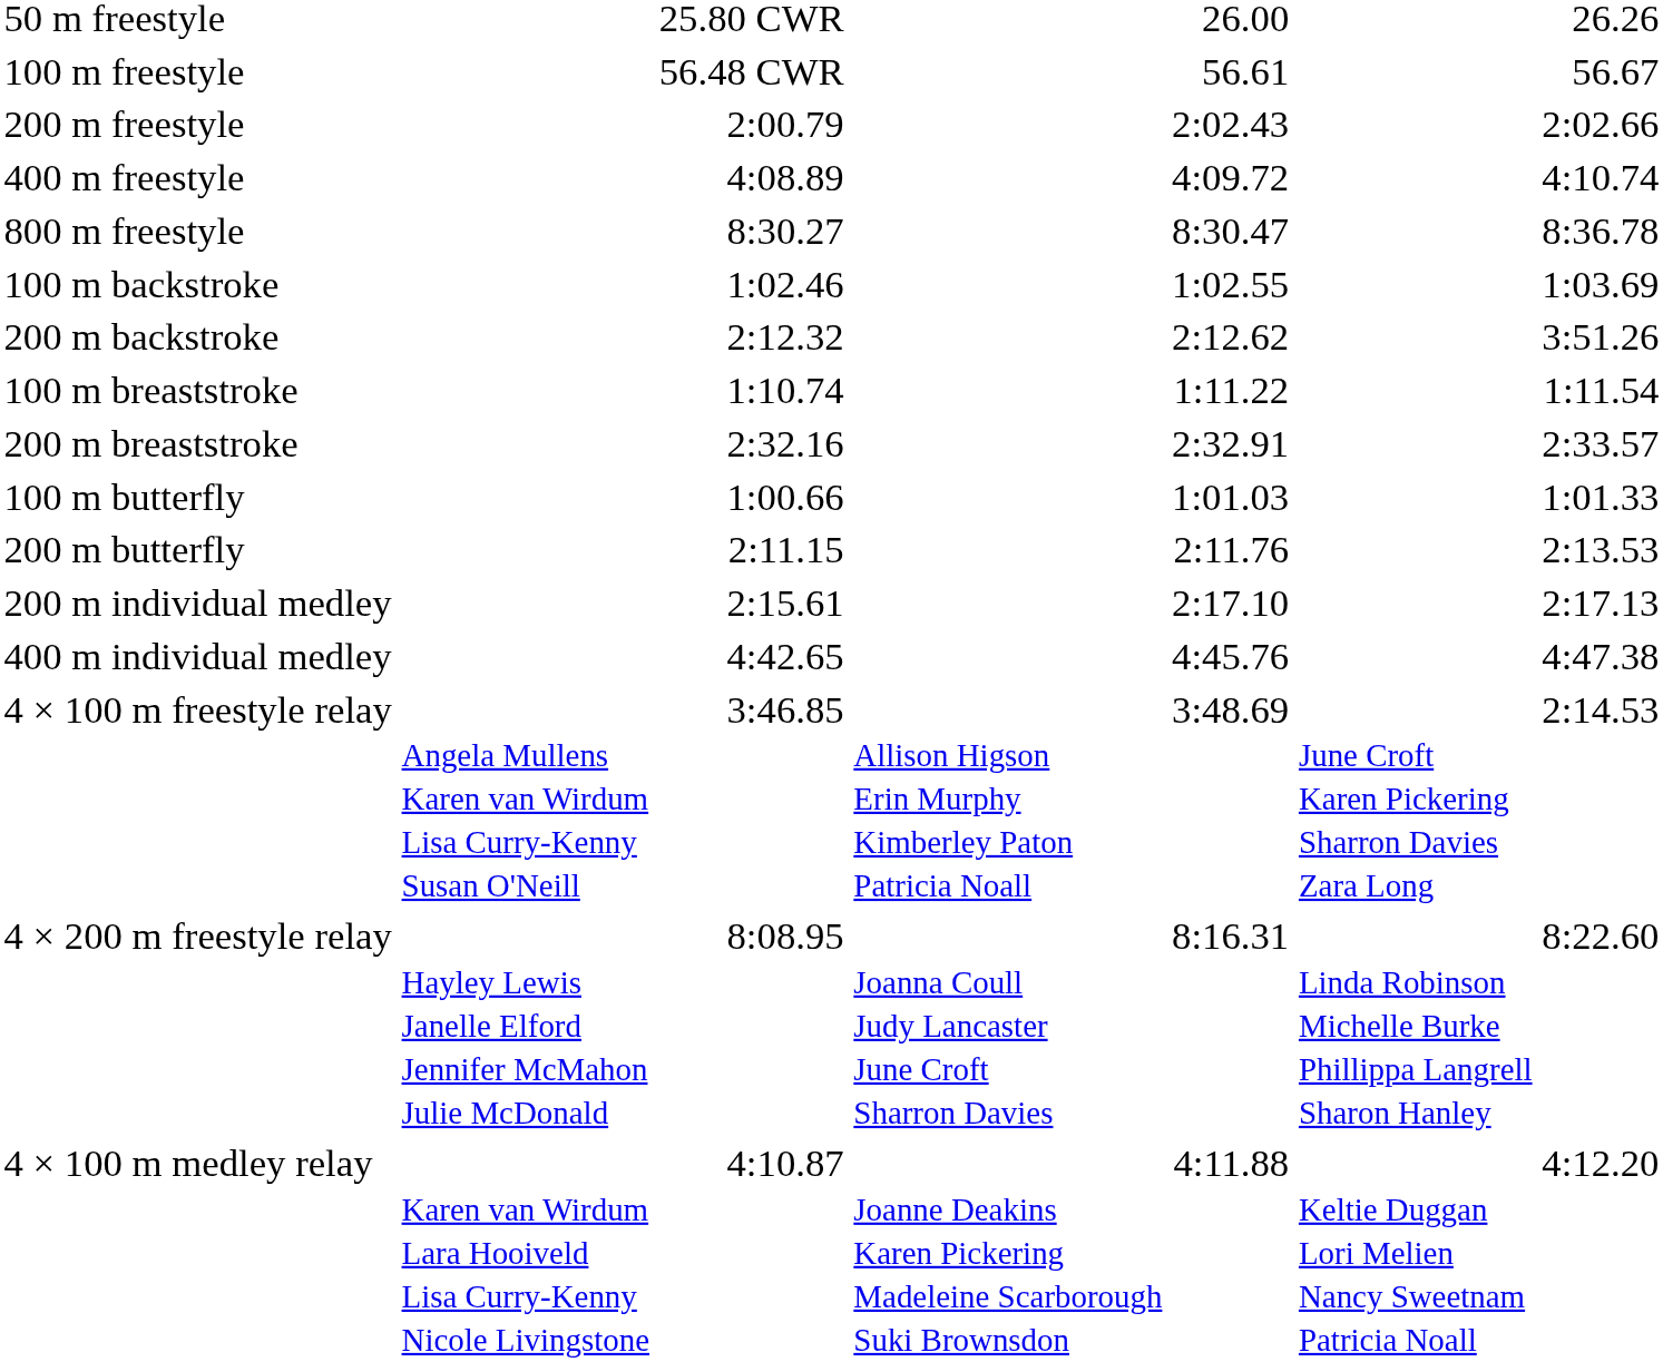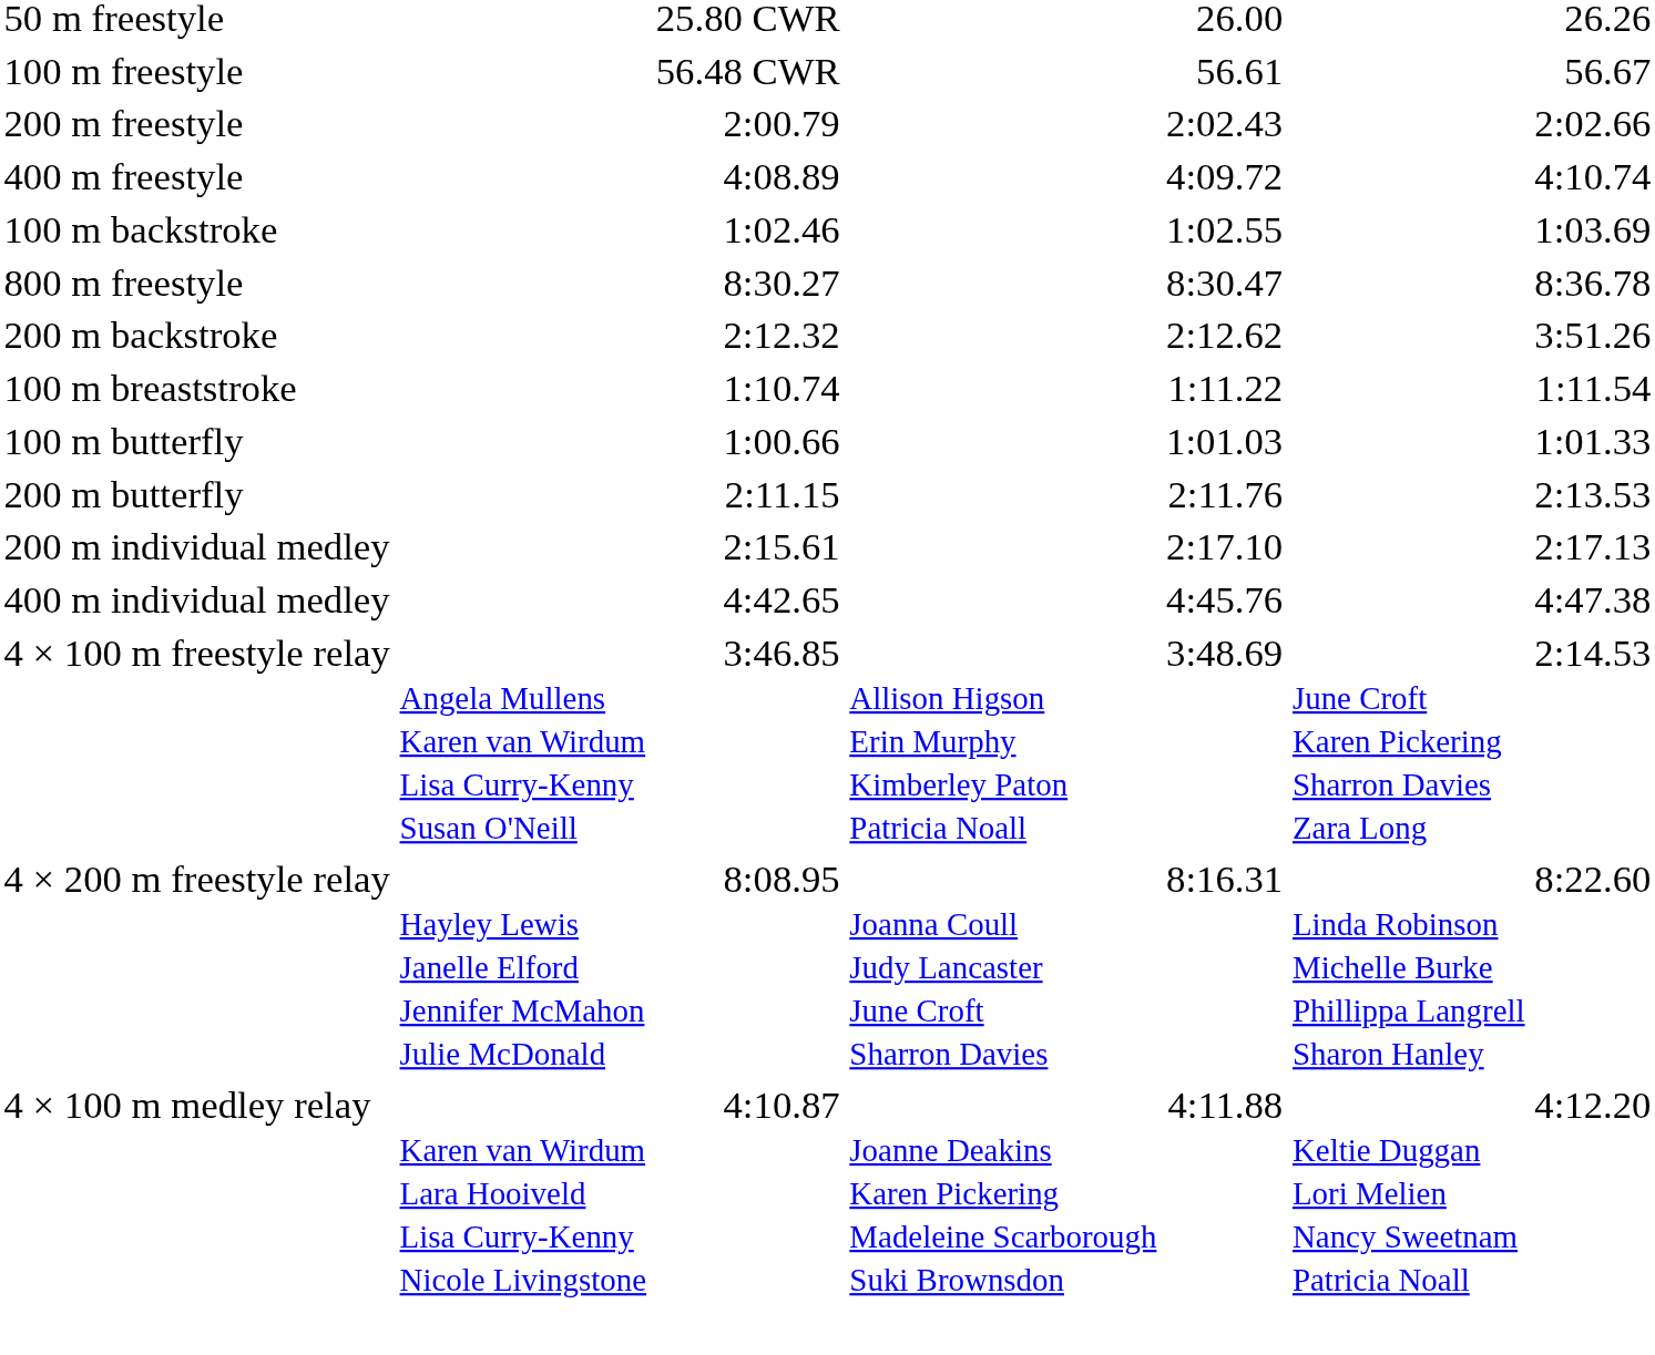rows swapped: 800 m freestyle <-> 100 m backstroke
- row: 200 m breaststroke | 2:32.16 | 2:32.91 | 2:33.57
